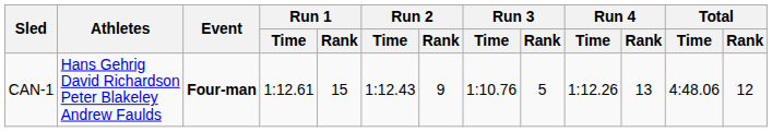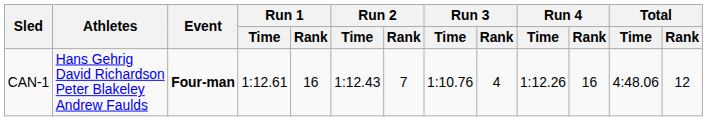CAN-1 | Run 1 / Rank: 15 -> 16
CAN-1 | Run 2 / Rank: 9 -> 7
CAN-1 | Run 3 / Rank: 5 -> 4
CAN-1 | Run 4 / Rank: 13 -> 16
